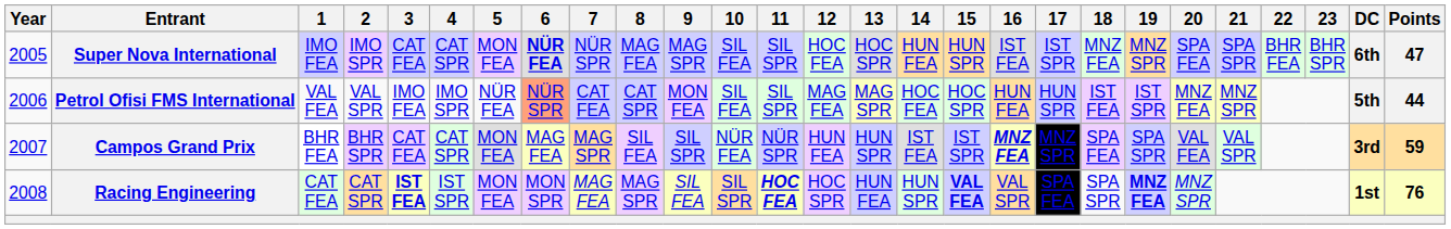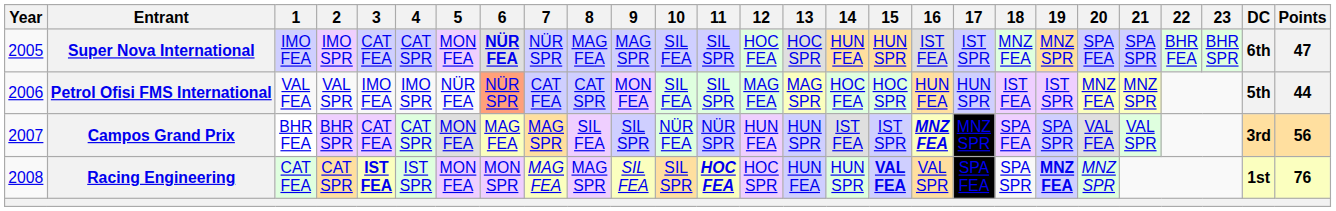Campos Grand Prix | Points: 59 -> 56
